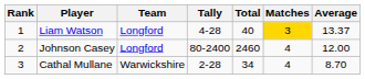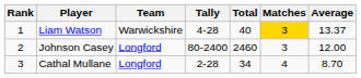Liam Watson | Team: Longford -> Warwickshire
Johnson Casey | Matches: 4 -> 3
Cathal Mullane | Team: Warwickshire -> Longford
